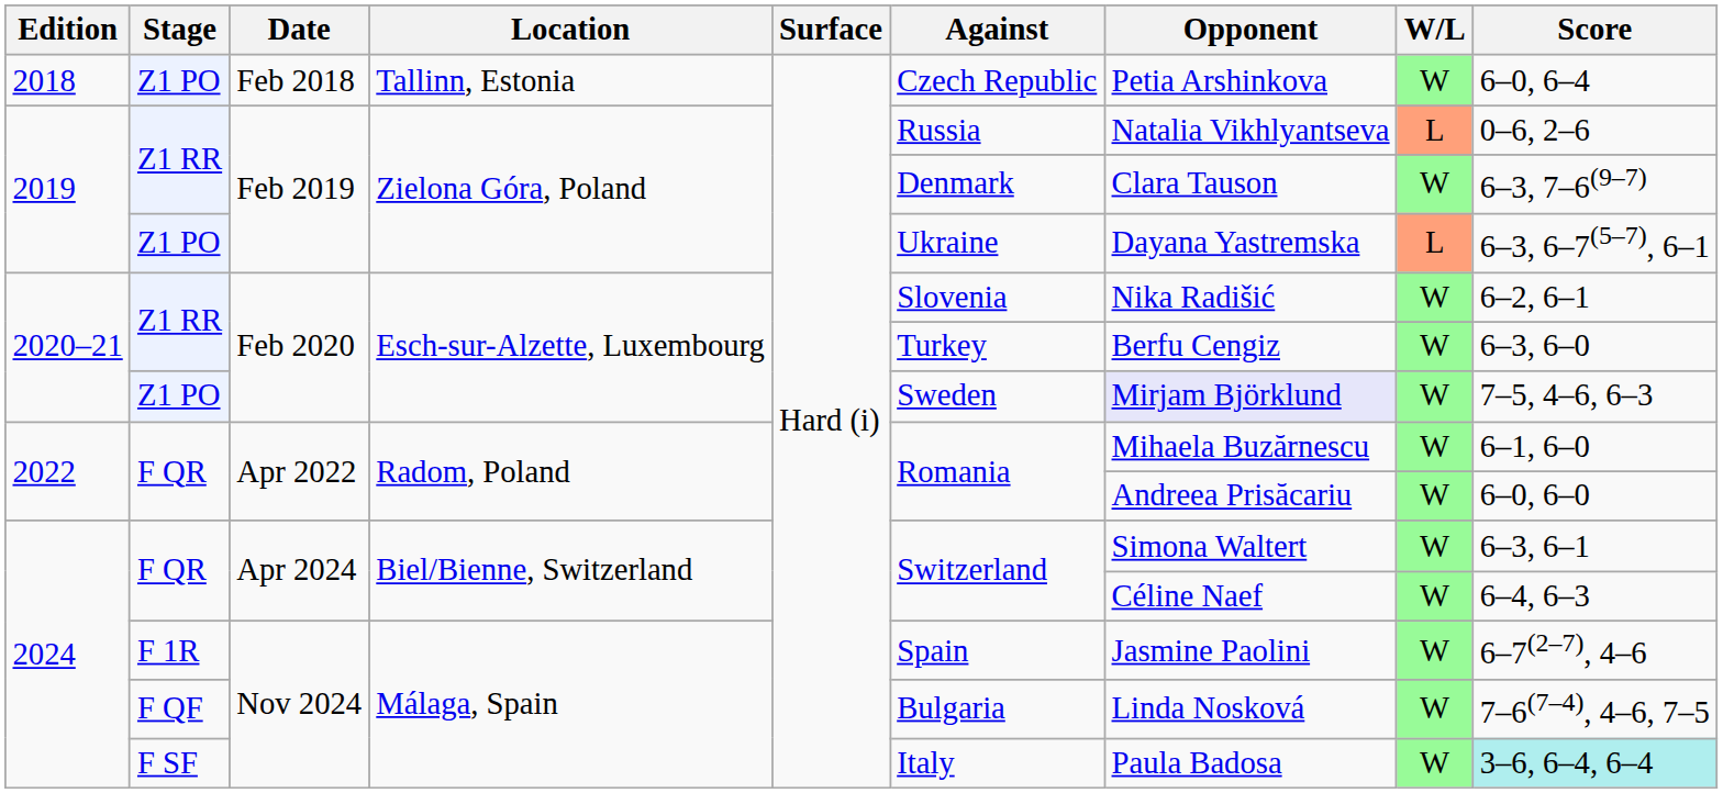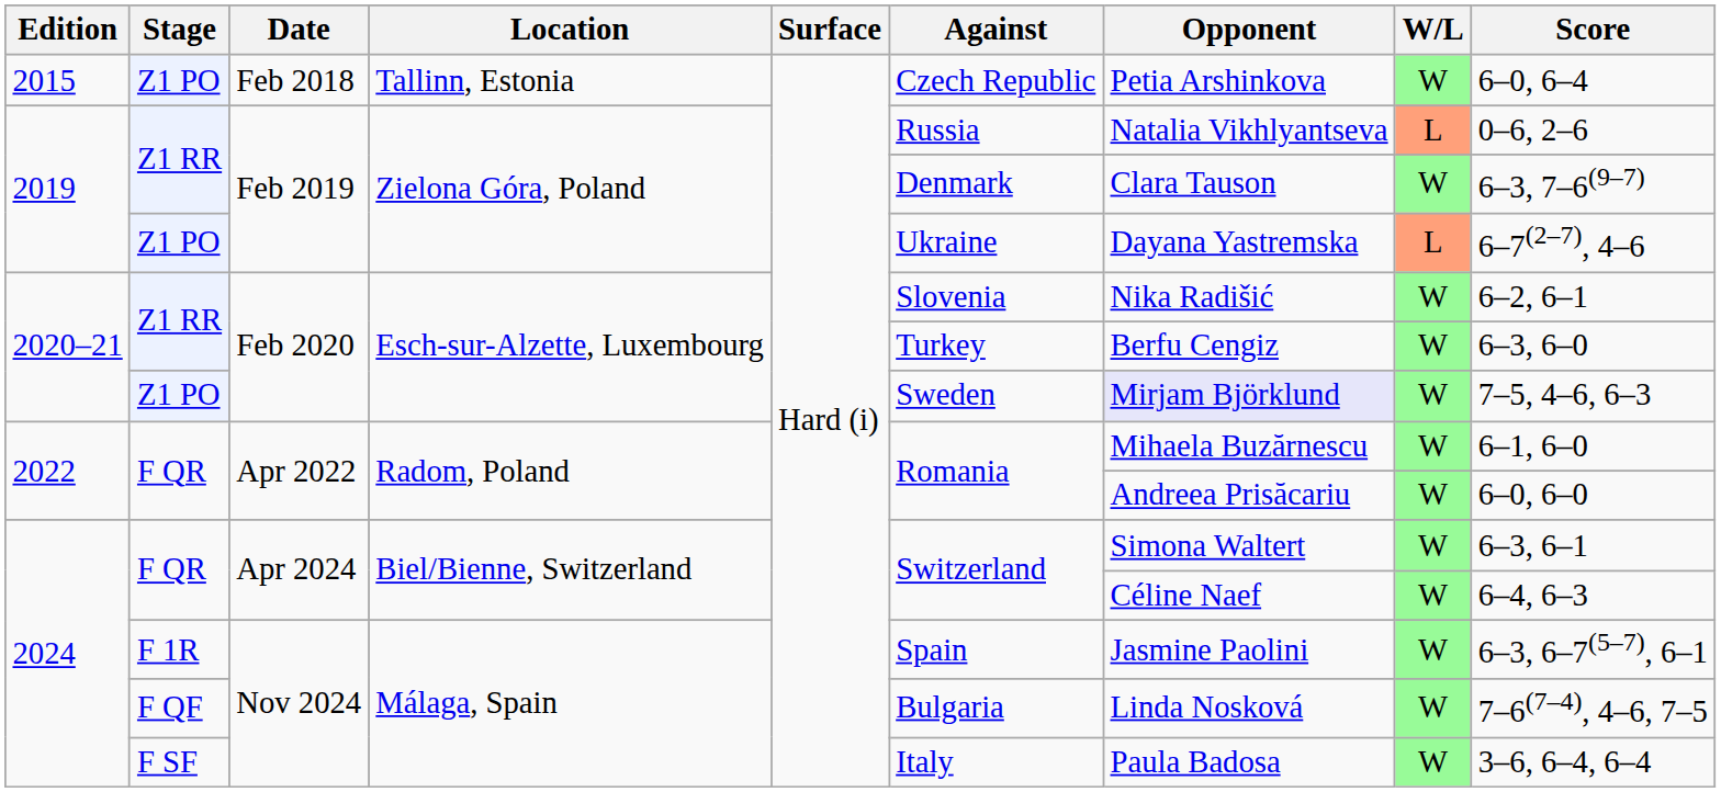Z1 PO / Feb 2018 | Edition: 2018 -> 2015
Z1 PO / Feb 2019 | Score: 6–3, 6–7(5–7), 6–1 -> 6–7(2–7), 4–6
F 1R | Score: 6–7(2–7), 4–6 -> 6–3, 6–7(5–7), 6–1
F SF | Score: paleturquoise background -> no background
